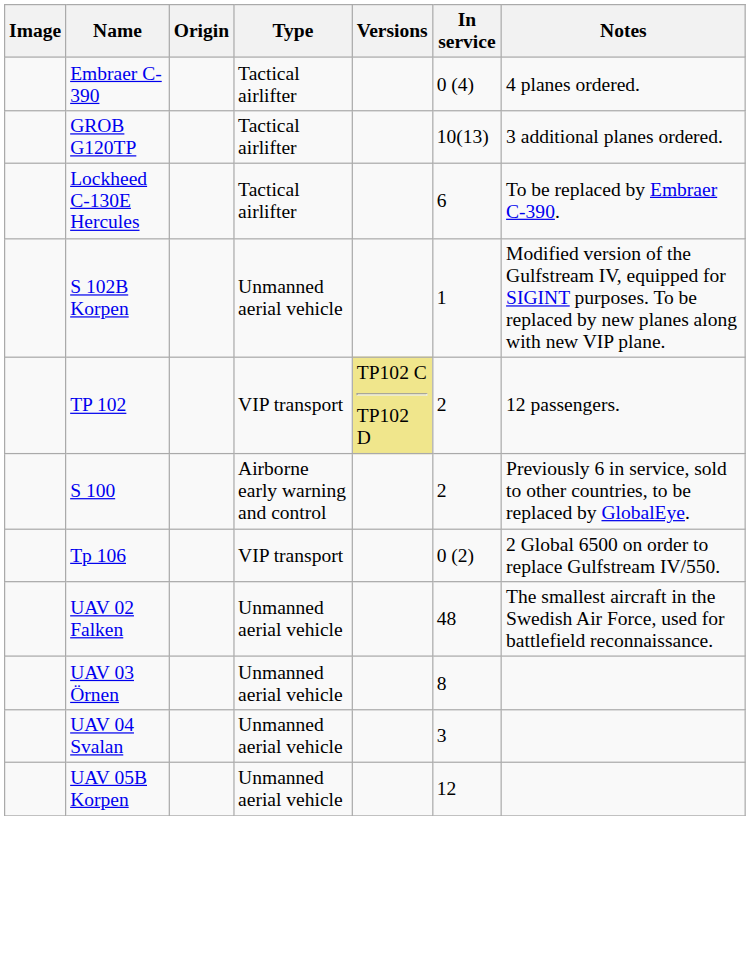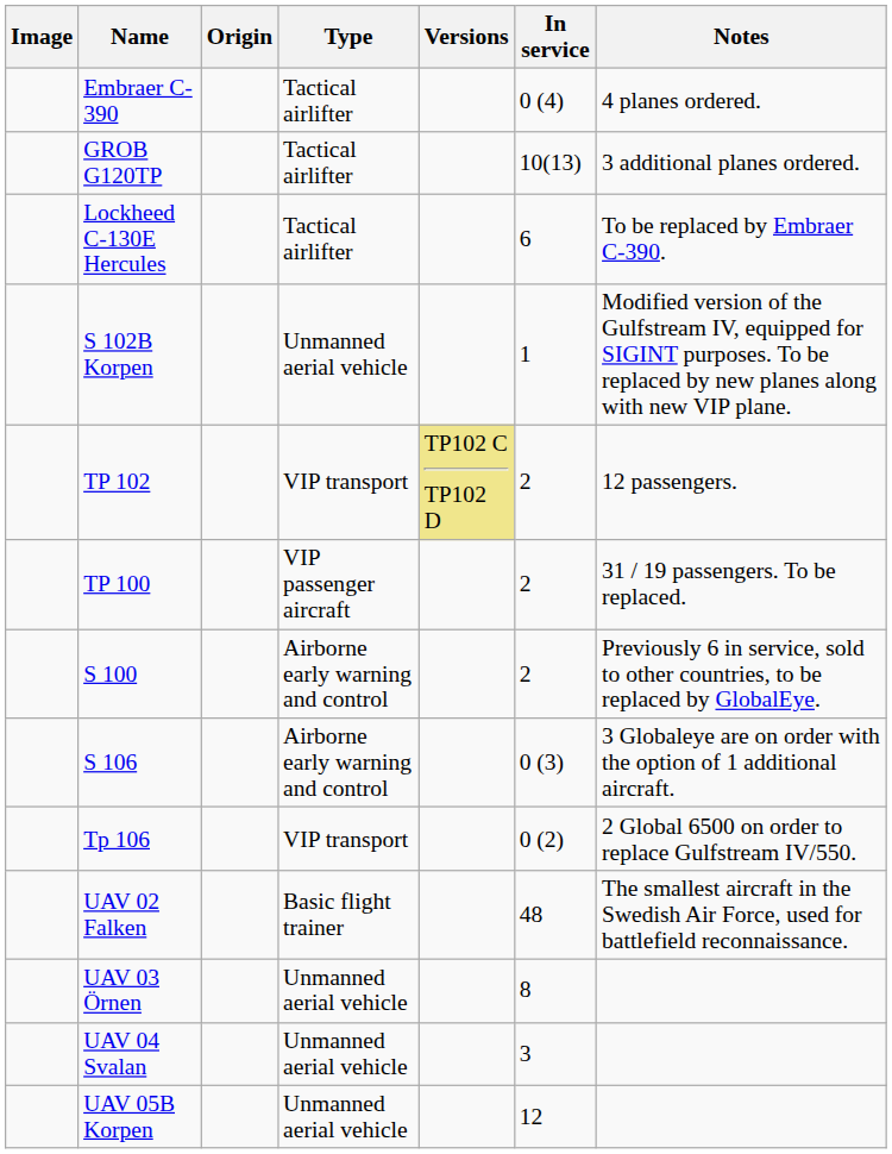+ row: TP 100 | VIP passenger aircraft | 2 | 31 / 19 passengers. To be replaced.
+ row: S 106 | Airborne early warning and control | 0 (3) | 3 Globaleye are on order with the option of 1 additional aircraft.
UAV 02 Falken | Type: Unmanned aerial vehicle -> Basic flight trainer
